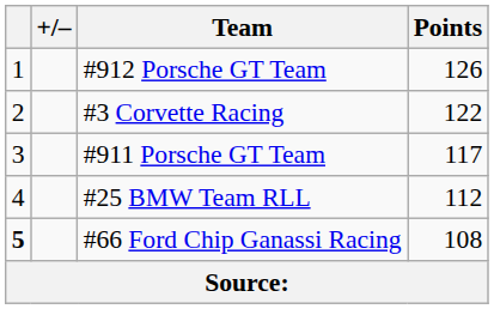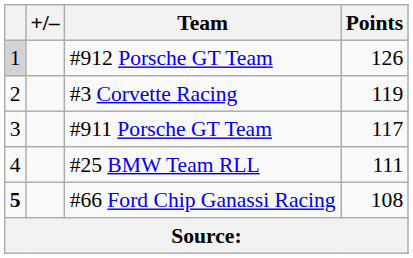#912 Porsche GT Team | column 1: no background -> lightgrey background
#3 Corvette Racing | Points: 122 -> 119
#25 BMW Team RLL | Points: 112 -> 111
